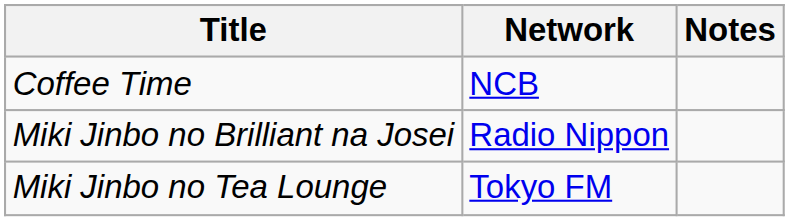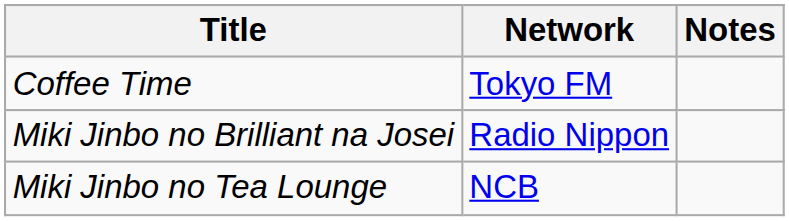Coffee Time | Network: NCB -> Tokyo FM
Miki Jinbo no Tea Lounge | Network: Tokyo FM -> NCB
